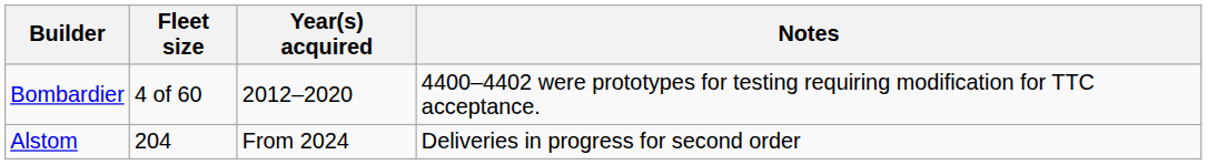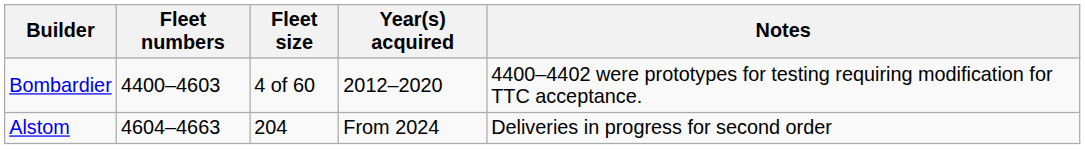+ column: Fleet numbers | 4400–4603 | 4604–4663
